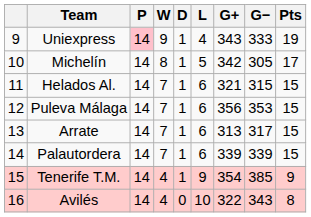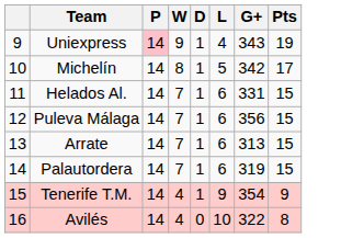- column: G− | 333 | 305 | 315 | 353 | 317 | 339 | 385 | 343
Helados Al. | G+: 321 -> 331
Palautordera | G+: 339 -> 319
